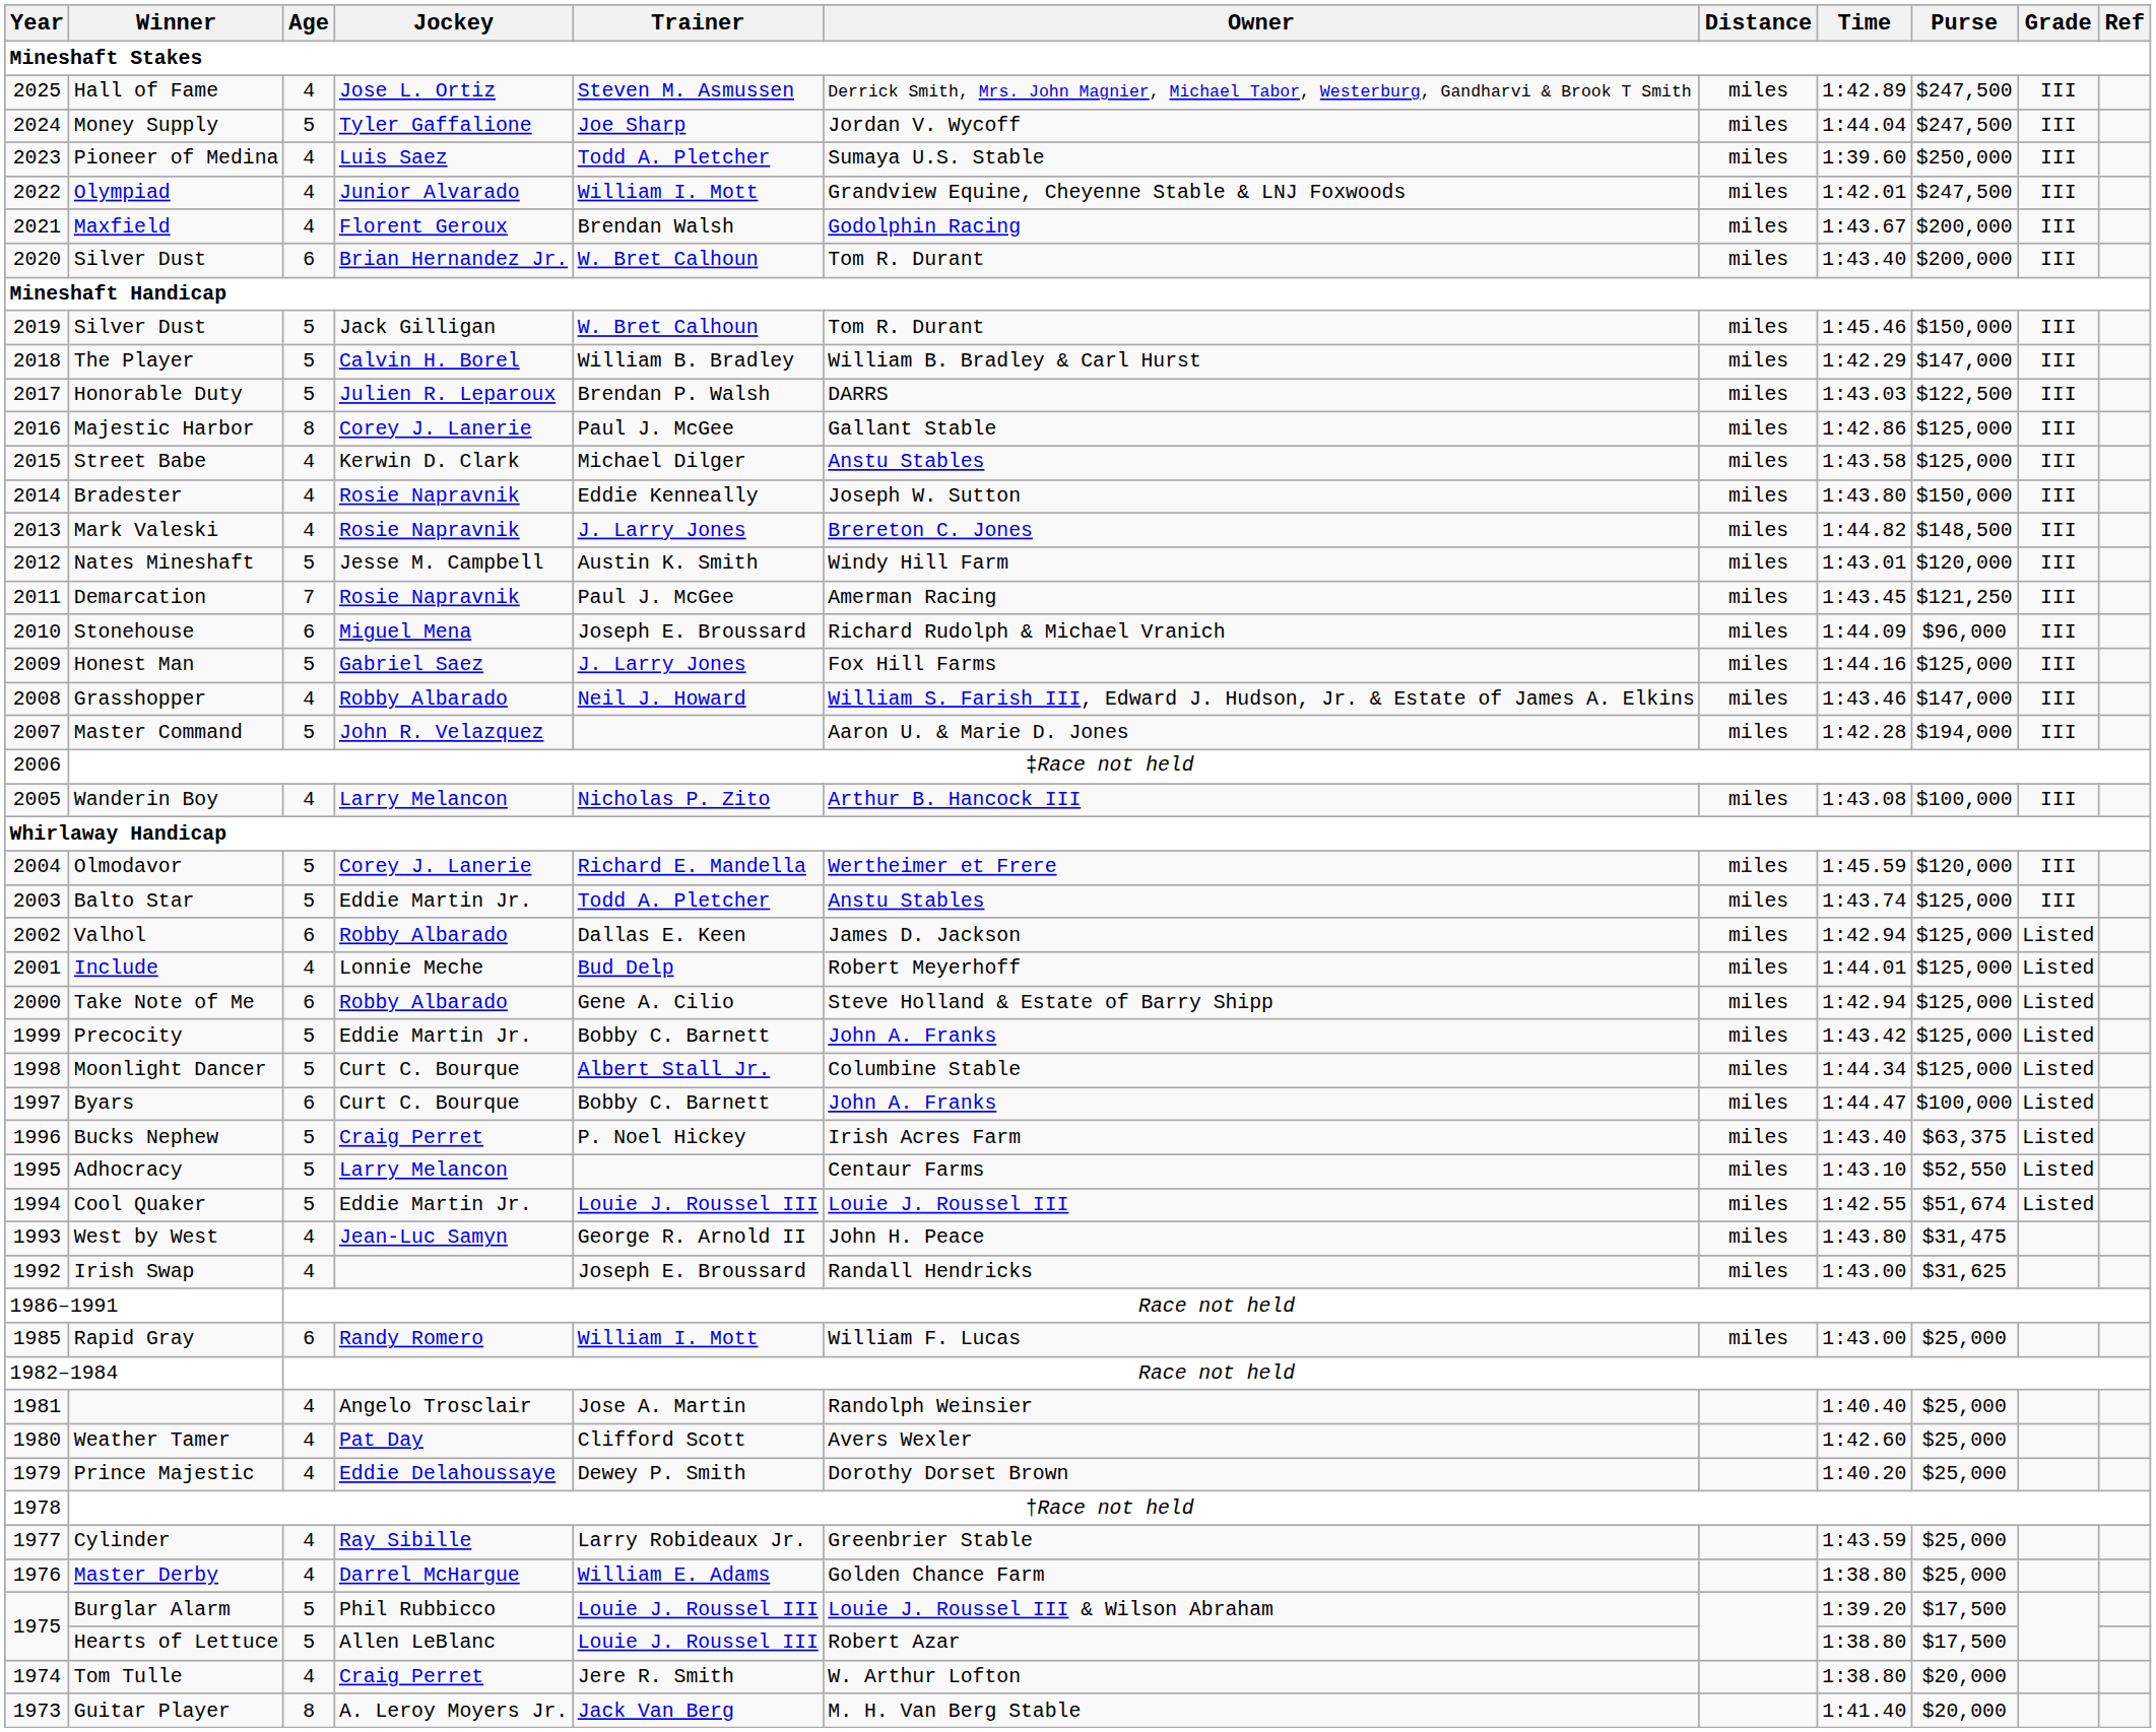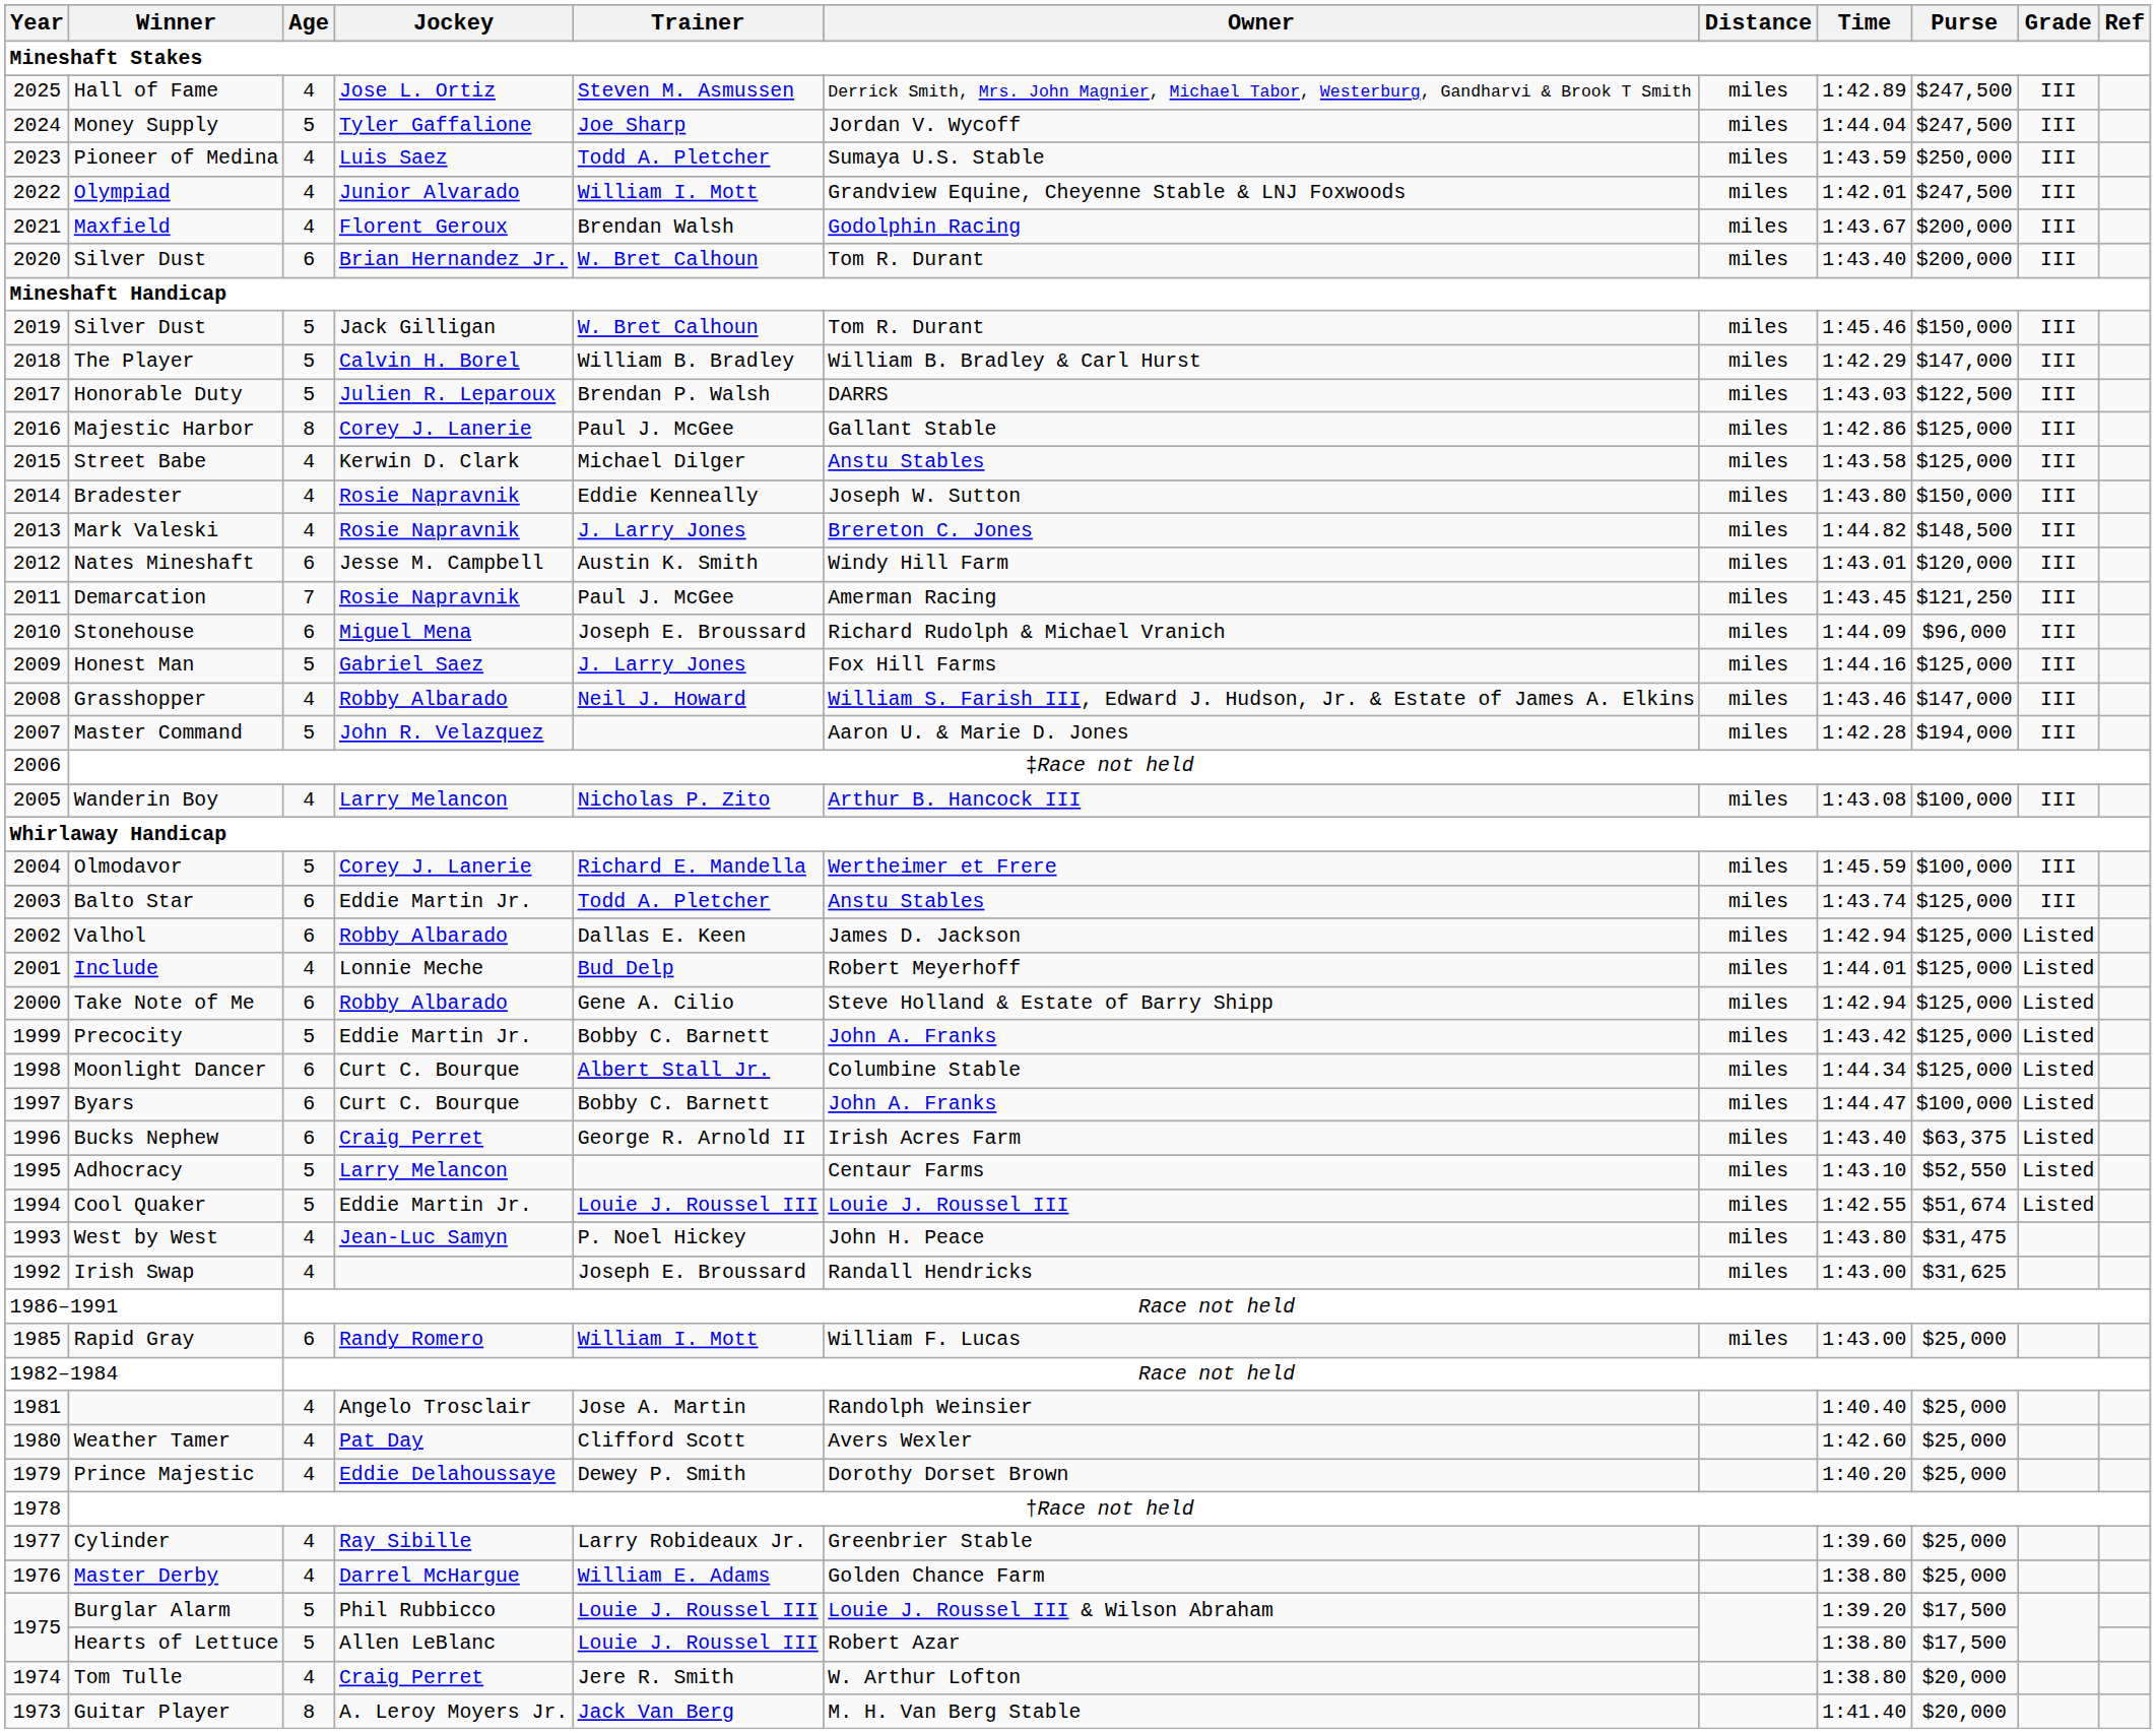Pioneer of Medina | Time: 1:39.60 -> 1:43.59
Nates Mineshaft | Age: 5 -> 6
Olmodavor | Purse: $120,000 -> $100,000
Balto Star | Age: 5 -> 6
Moonlight Dancer | Age: 5 -> 6
Bucks Nephew | Age: 5 -> 6
Bucks Nephew | Trainer: P. Noel Hickey -> George R. Arnold II
West by West | Trainer: George R. Arnold II -> P. Noel Hickey
Cylinder | Time: 1:43.59 -> 1:39.60
